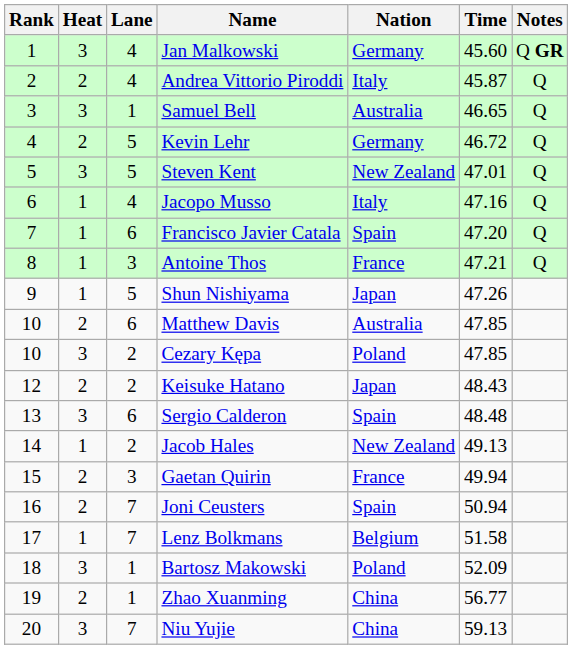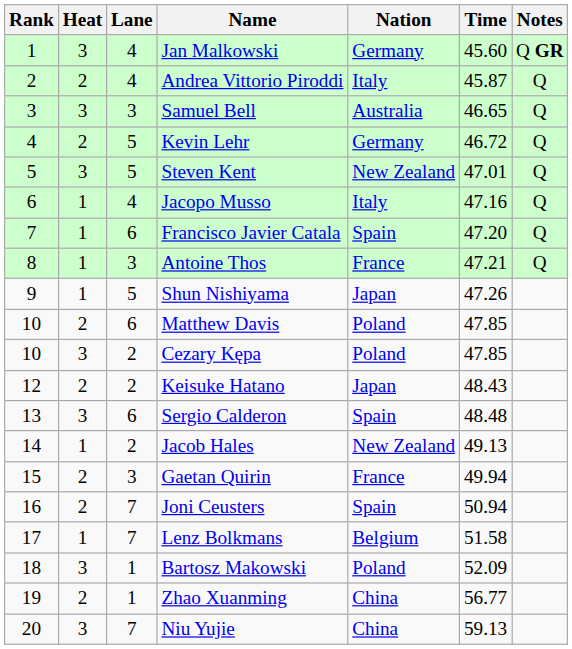Samuel Bell | Lane: 1 -> 3
Matthew Davis | Nation: Australia -> Poland
